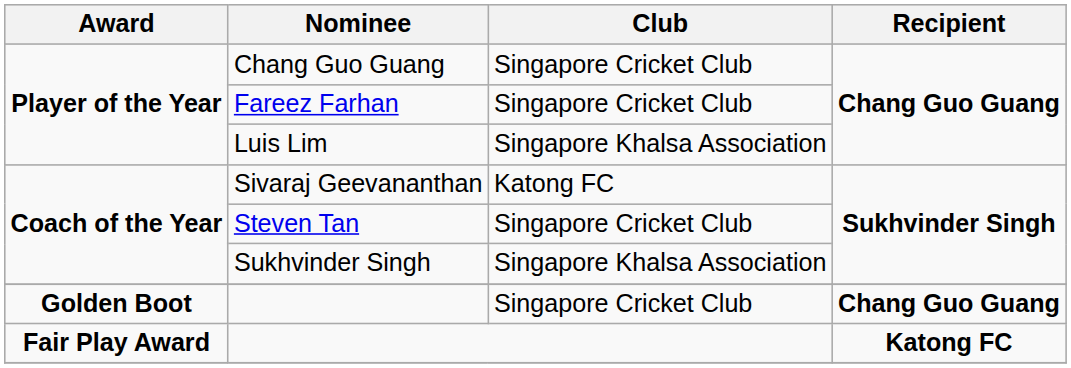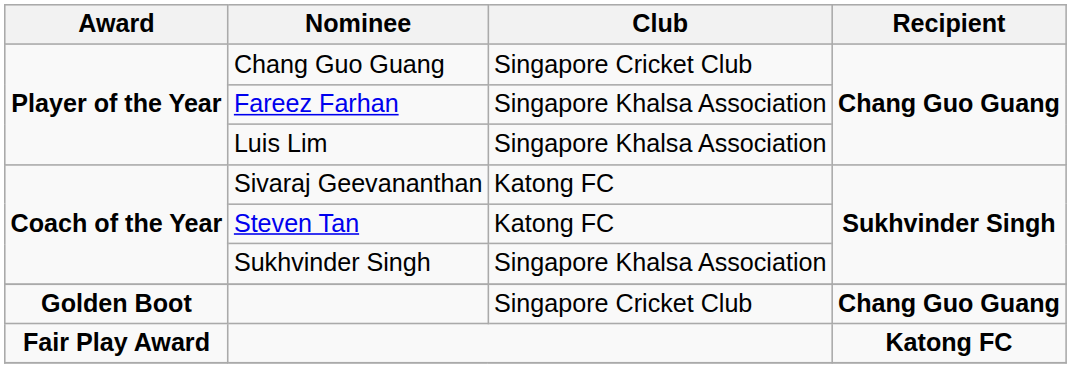Fareez Farhan | Club: Singapore Cricket Club -> Singapore Khalsa Association
Steven Tan | Club: Singapore Cricket Club -> Katong FC
